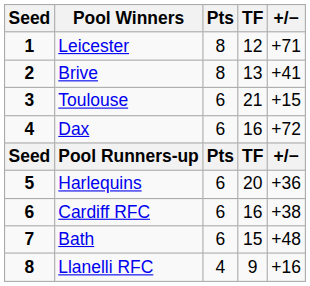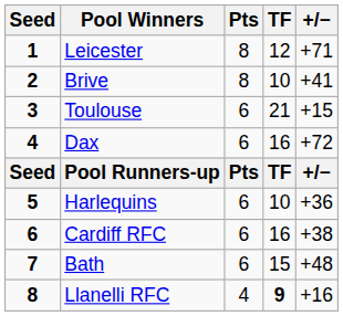Brive | TF: 13 -> 10
Harlequins | TF: 20 -> 10
Llanelli RFC | TF: normal -> bold
